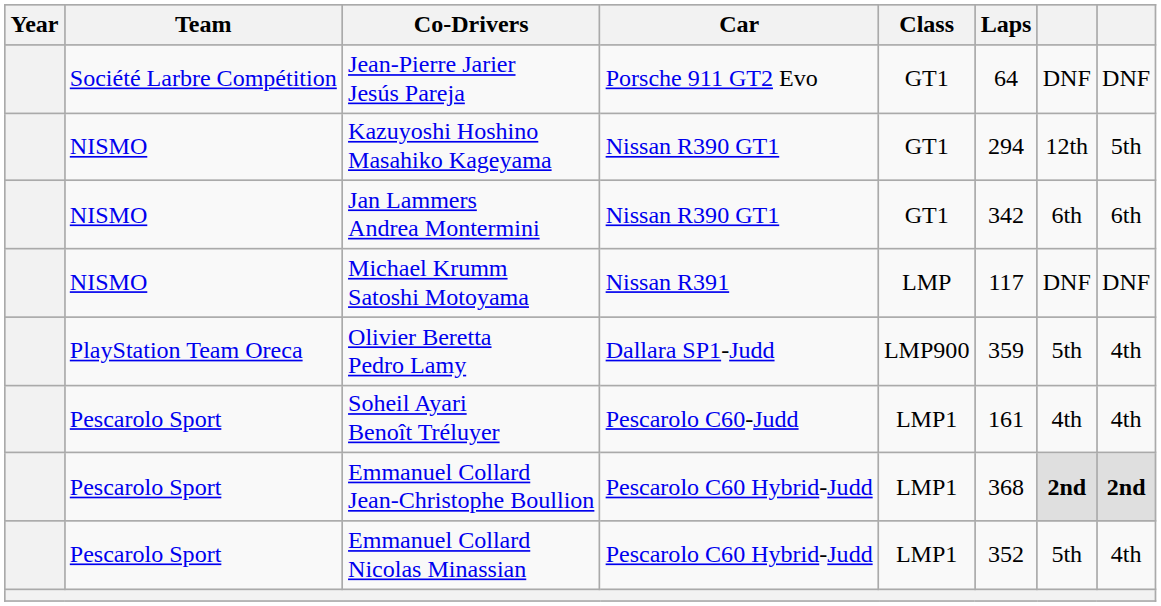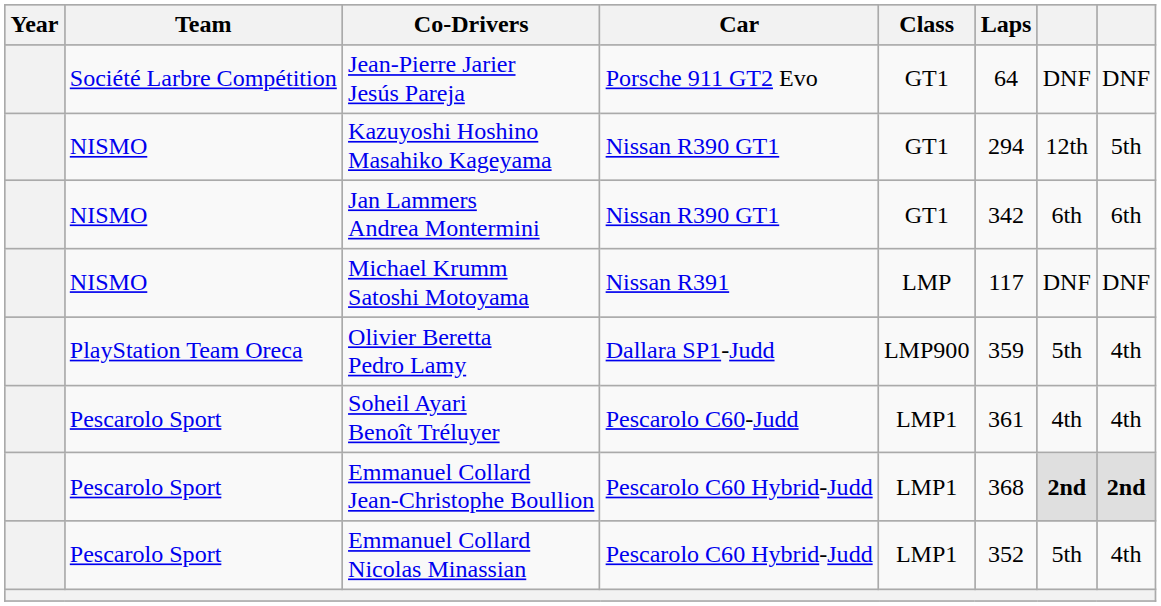Soheil Ayari Benoît Tréluyer | Laps: 161 -> 361
